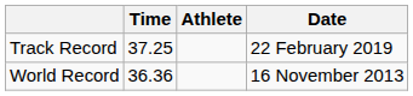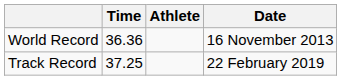rows swapped: World Record <-> Track Record
